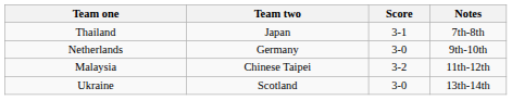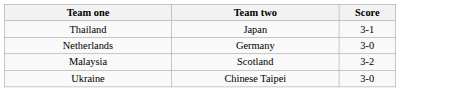- column: Notes | 7th-8th | 9th-10th | 11th-12th | 13th-14th
Malaysia | Team two: Chinese Taipei -> Scotland
Ukraine | Team two: Scotland -> Chinese Taipei
